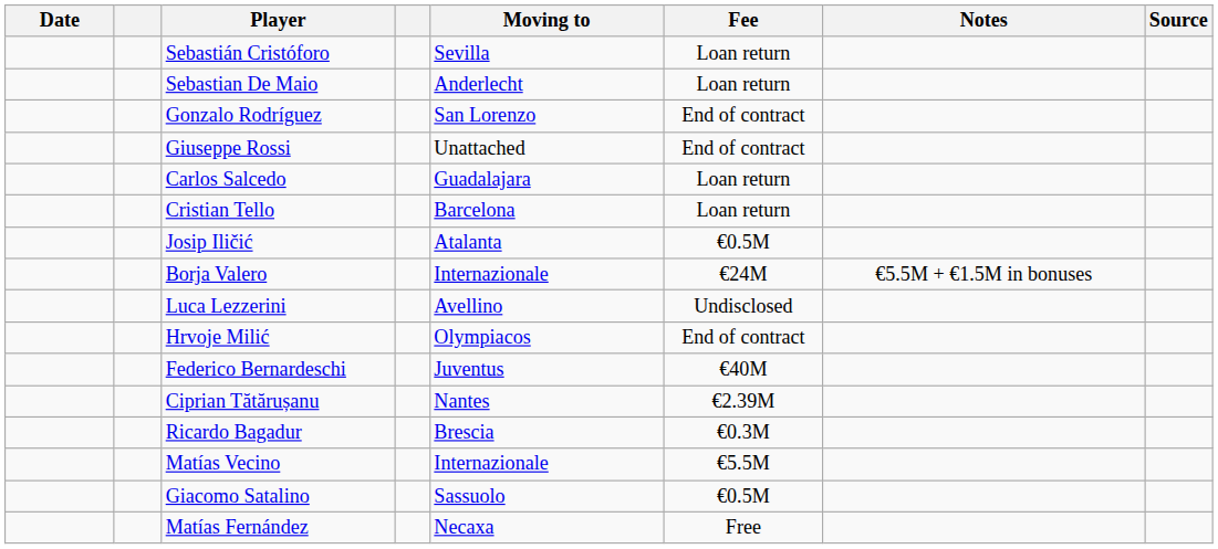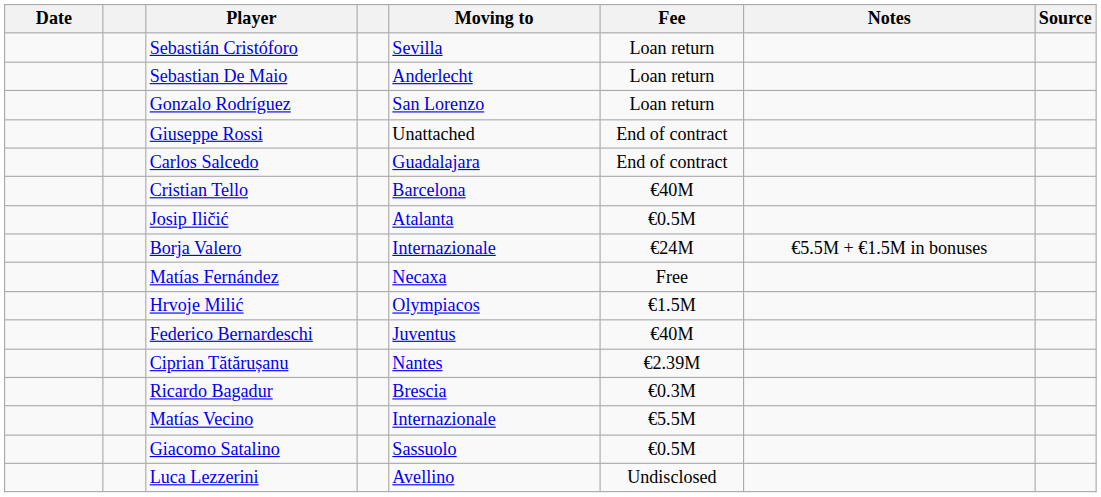Gonzalo Rodríguez | Fee: End of contract -> Loan return
Carlos Salcedo | Fee: Loan return -> End of contract
Cristian Tello | Fee: Loan return -> €40M
rows swapped: Luca Lezzerini <-> Matías Fernández
Hrvoje Milić | Fee: End of contract -> €1.5M
